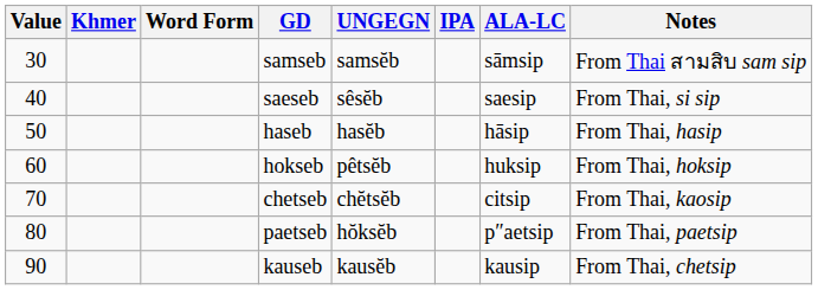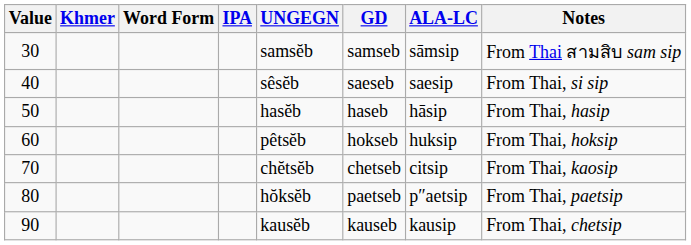columns swapped: IPA <-> GD
